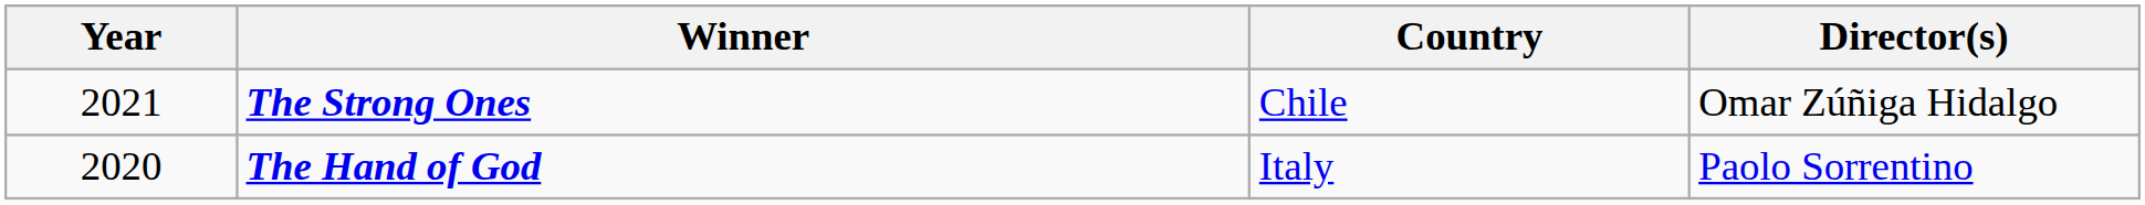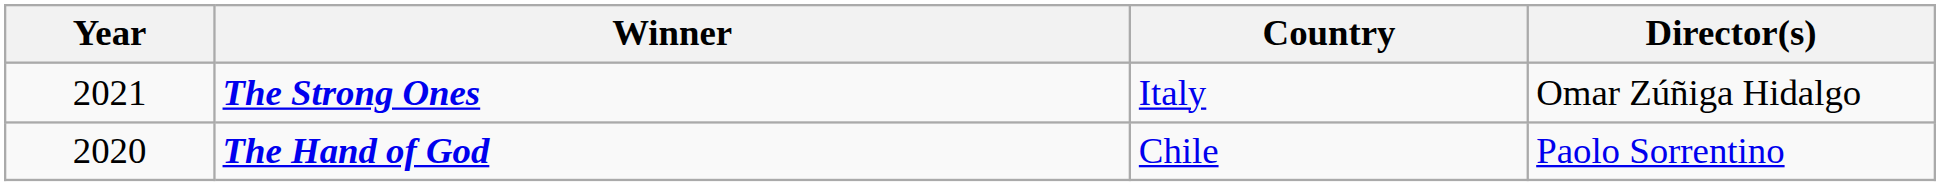The Strong Ones | Country: Chile -> Italy
The Hand of God | Country: Italy -> Chile
